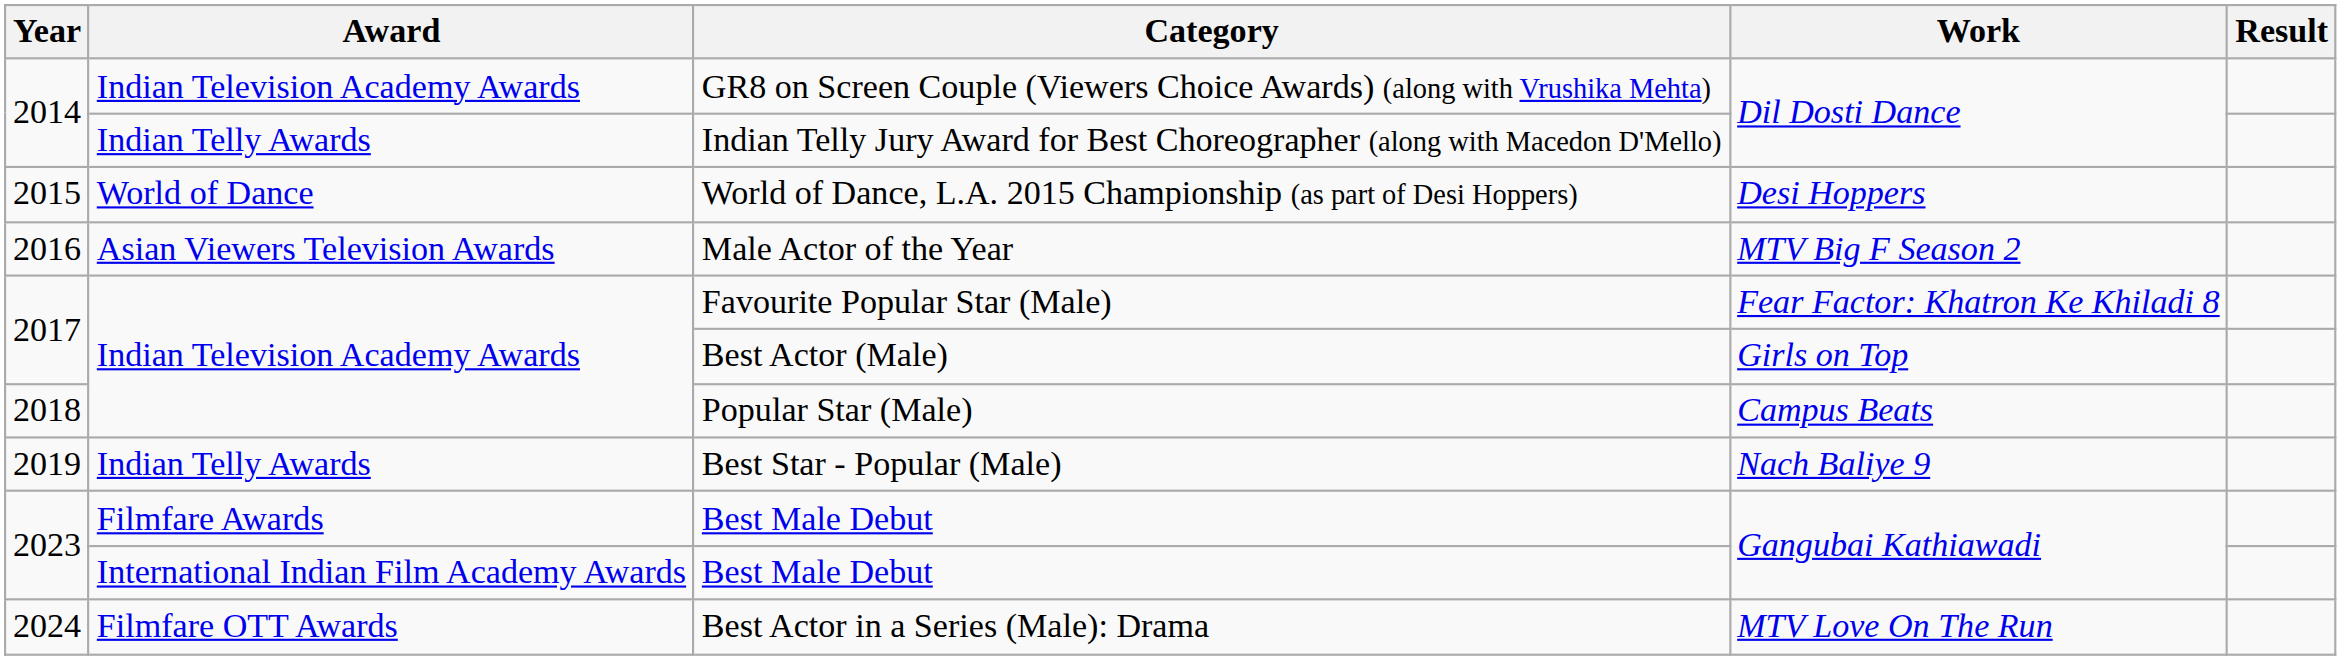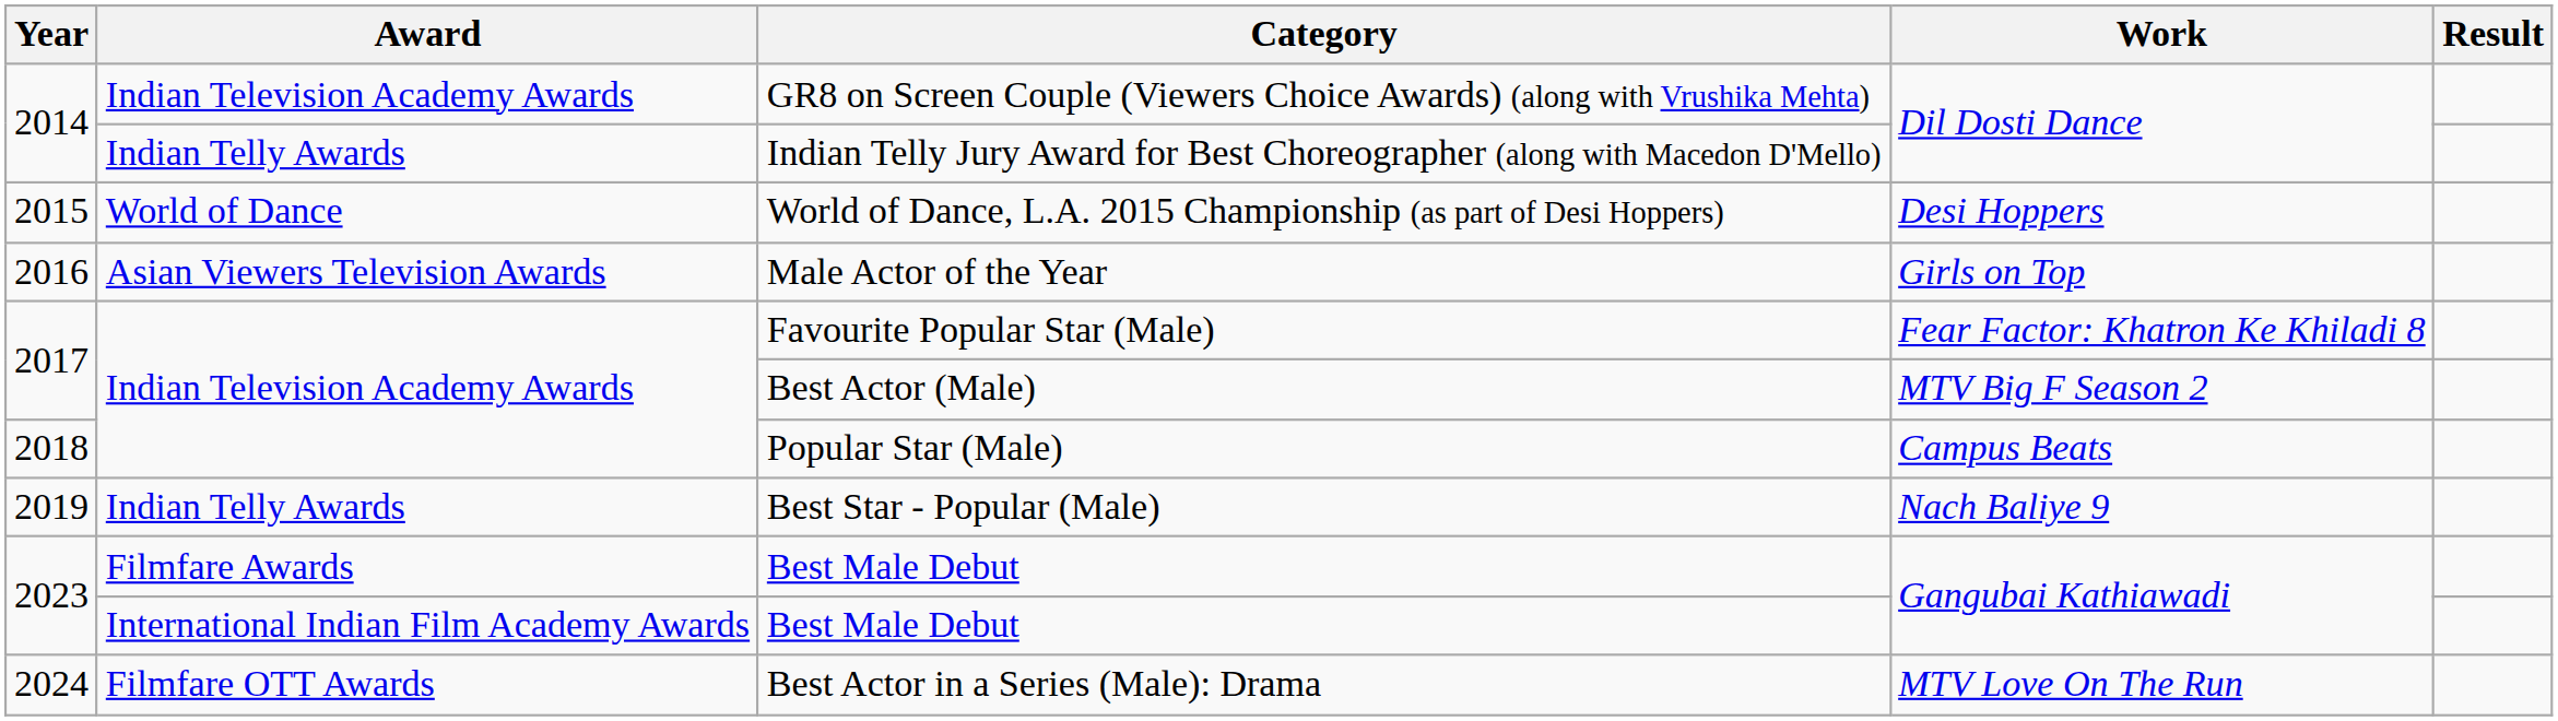Male Actor of the Year | Work: MTV Big F Season 2 -> Girls on Top
Best Actor (Male) | Work: Girls on Top -> MTV Big F Season 2
